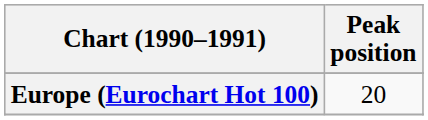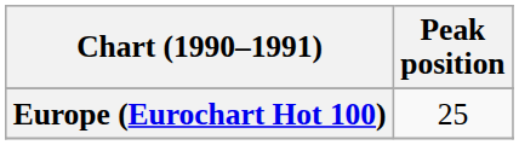Europe (Eurochart Hot 100) | Peak position: 20 -> 25
